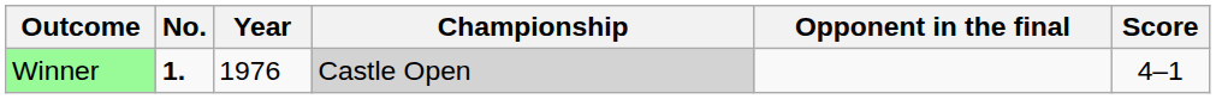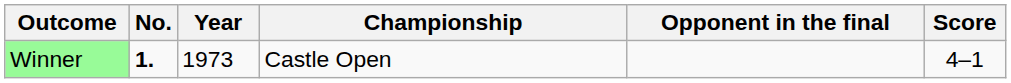Winner | Year: 1976 -> 1973
Winner | Championship: lightgrey background -> no background
